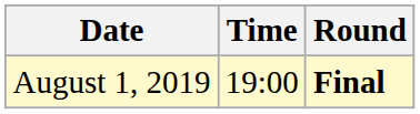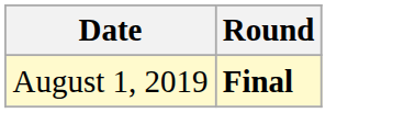- column: Time | 19:00
